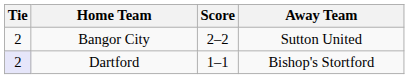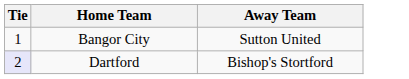- column: Score | 2–2 | 1–1
Bangor City | Tie: 2 -> 1
